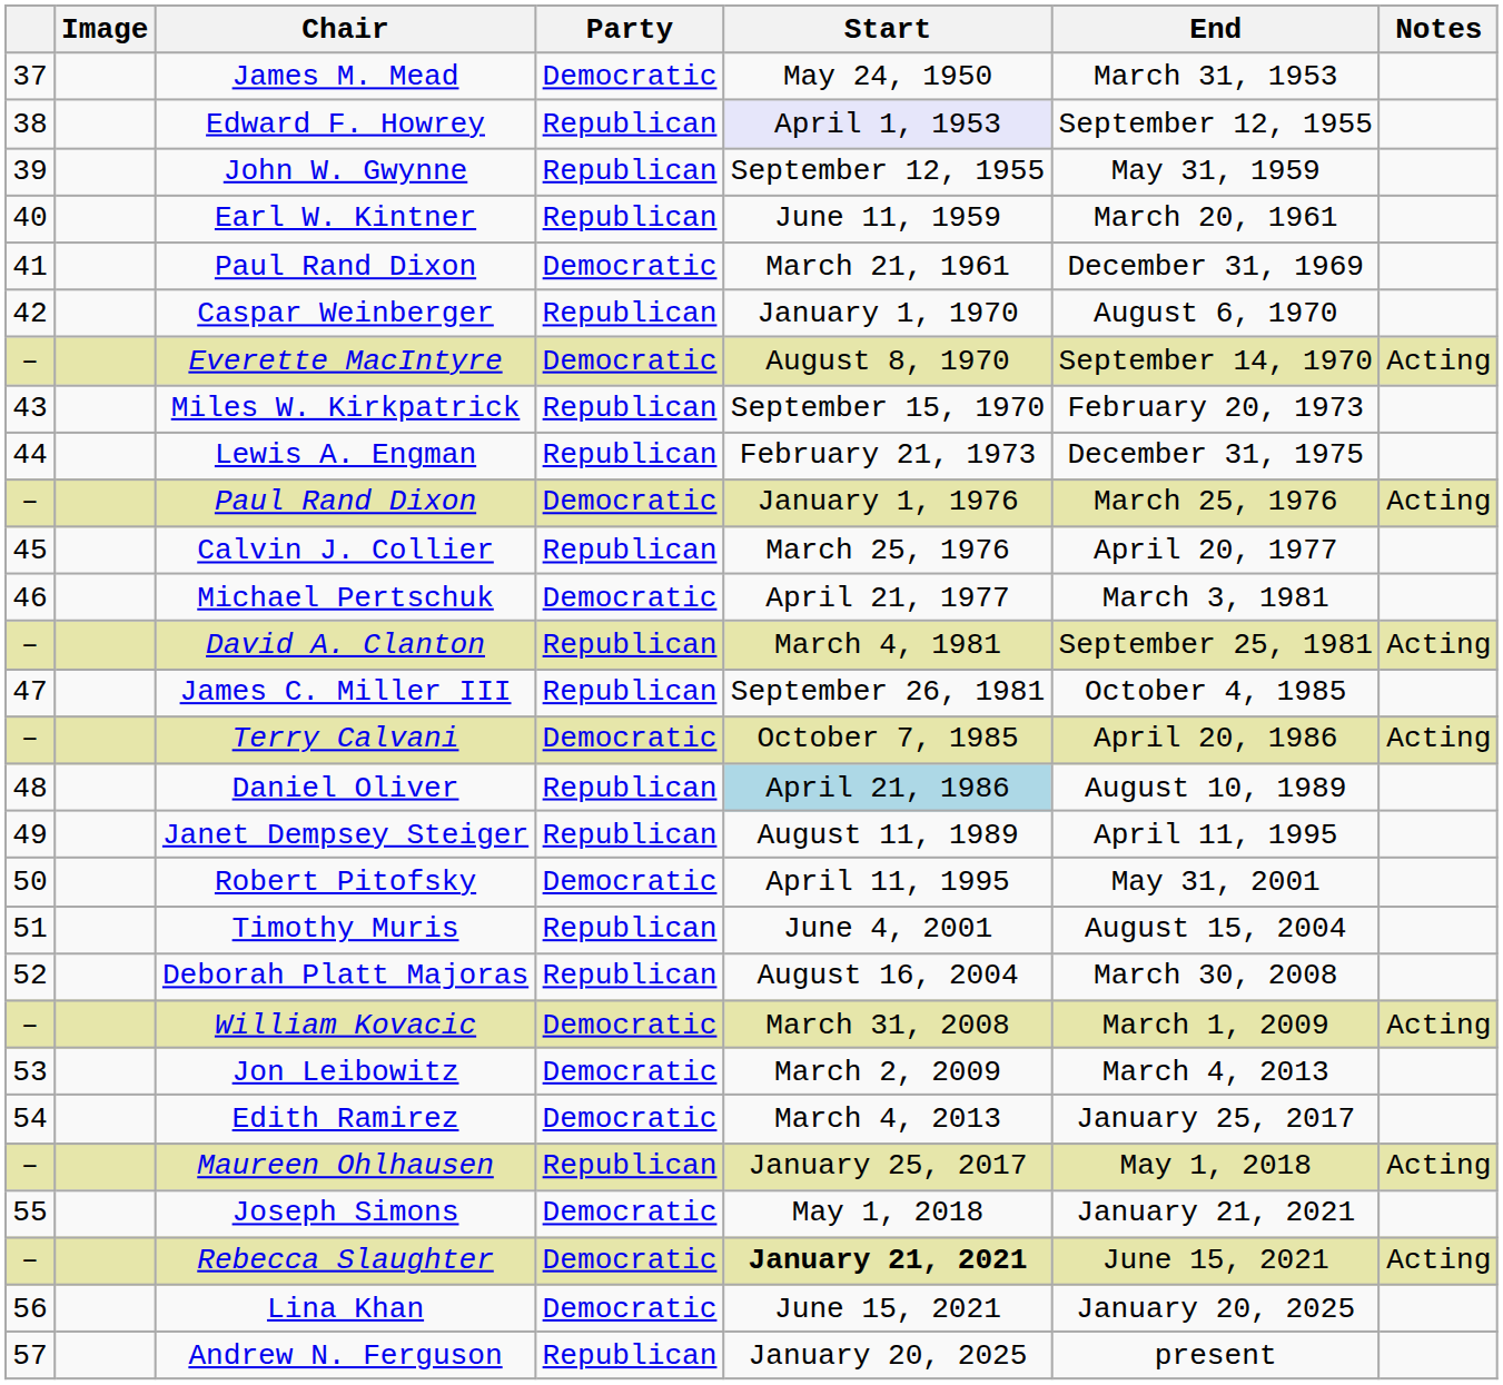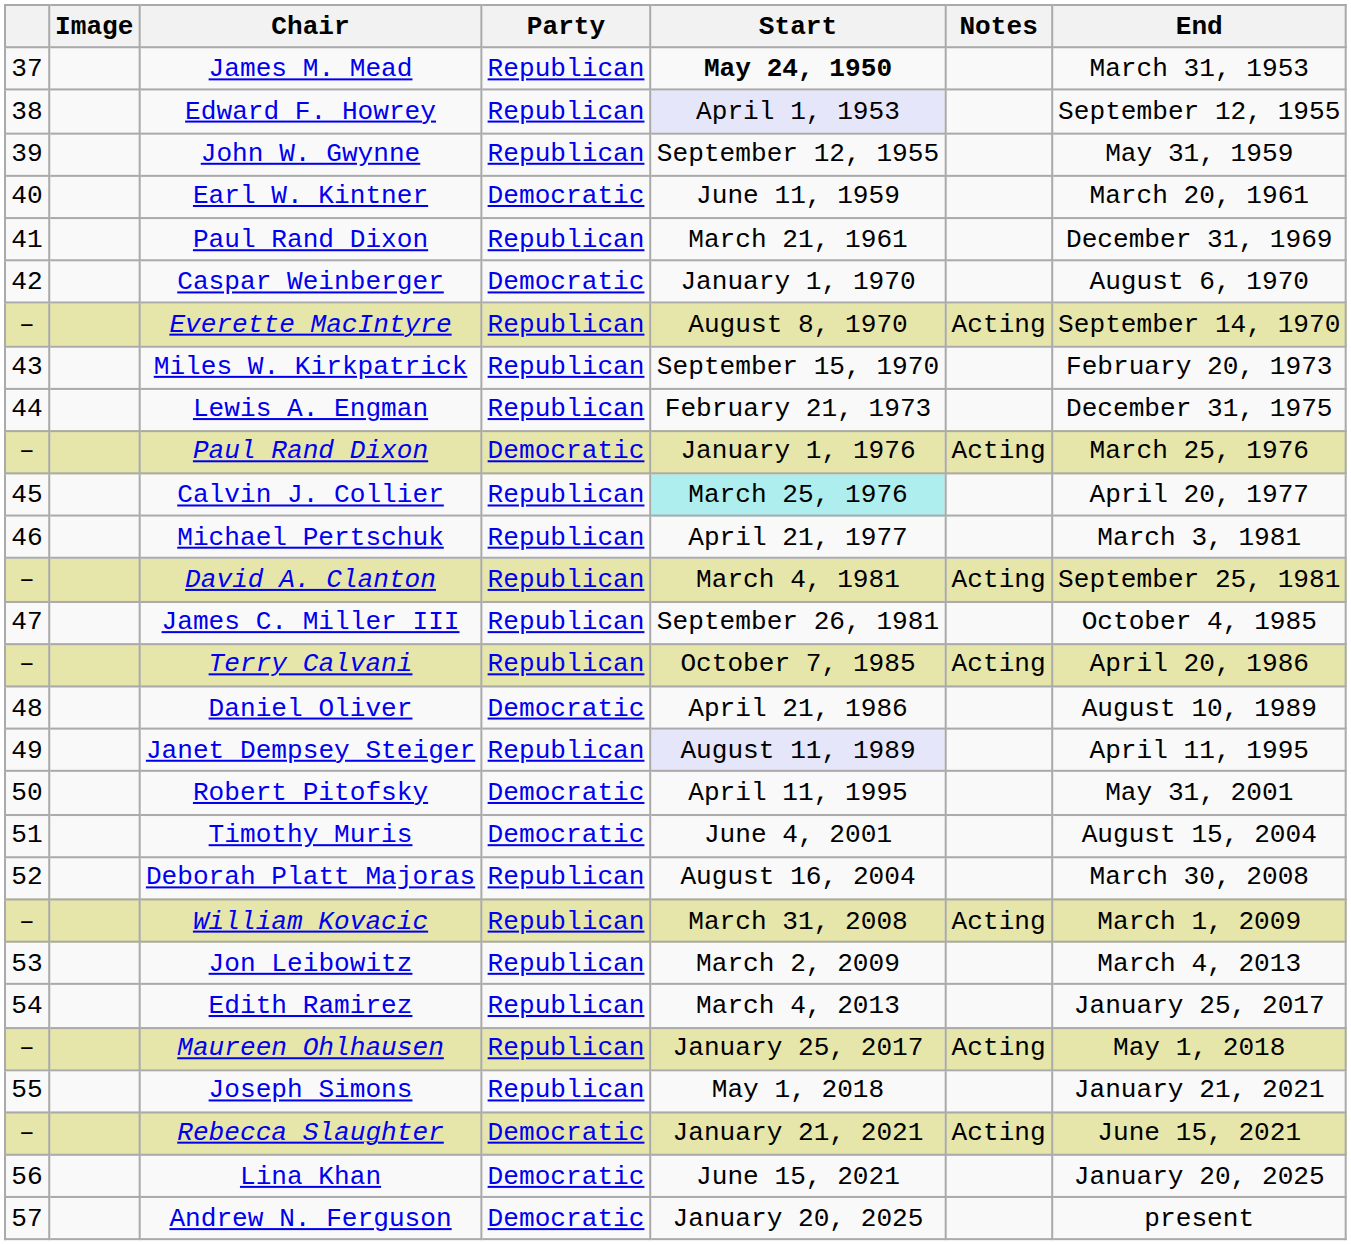columns swapped: End <-> Notes
James M. Mead | Party: Democratic -> Republican
James M. Mead | Start: normal -> bold
Earl W. Kintner | Party: Republican -> Democratic
41 / Paul Rand Dixon | Party: Democratic -> Republican
Caspar Weinberger | Party: Republican -> Democratic
Everette MacIntyre | Party: Democratic -> Republican
Calvin J. Collier | Start: no background -> paleturquoise background
Michael Pertschuk | Party: Democratic -> Republican
Terry Calvani | Party: Democratic -> Republican
Daniel Oliver | Party: Republican -> Democratic
Daniel Oliver | Start: lightblue background -> no background
Janet Dempsey Steiger | Start: no background -> lavender background
Timothy Muris | Party: Republican -> Democratic
William Kovacic | Party: Democratic -> Republican
Jon Leibowitz | Party: Democratic -> Republican
Edith Ramirez | Party: Democratic -> Republican
Joseph Simons | Party: Democratic -> Republican
Rebecca Slaughter | Start: bold -> normal
Andrew N. Ferguson | Party: Republican -> Democratic
